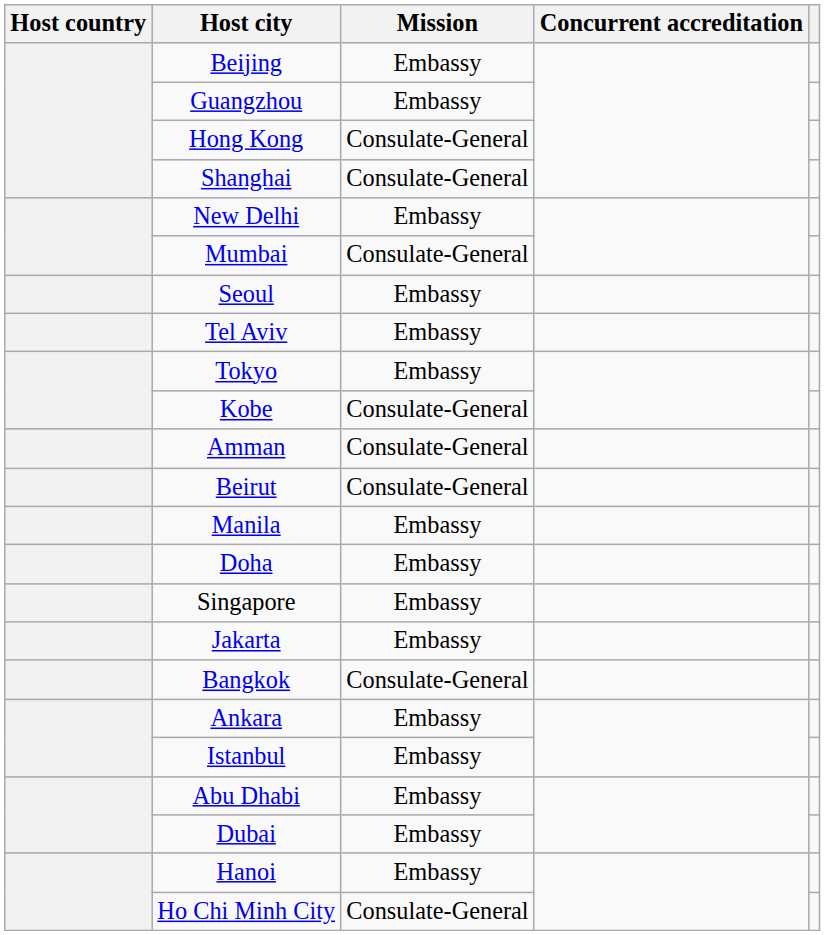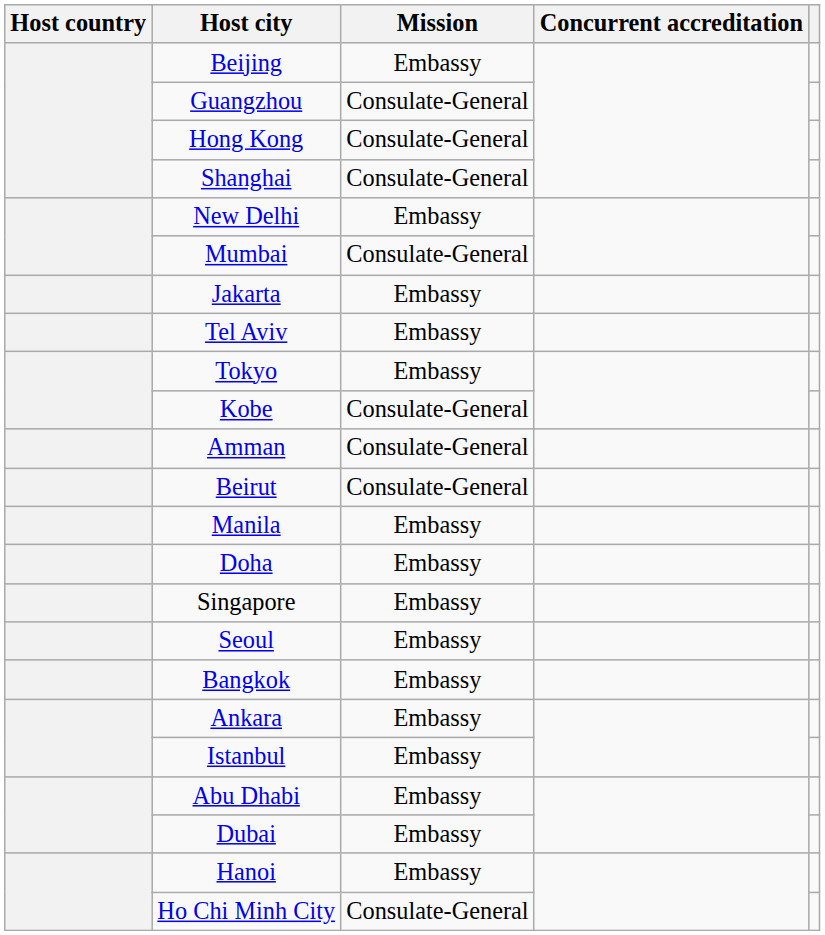Guangzhou | Mission: Embassy -> Consulate-General
rows swapped: Jakarta <-> Seoul
Bangkok | Mission: Consulate-General -> Embassy
